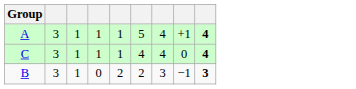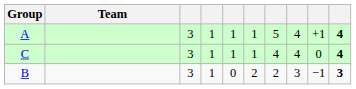+ column: Team
